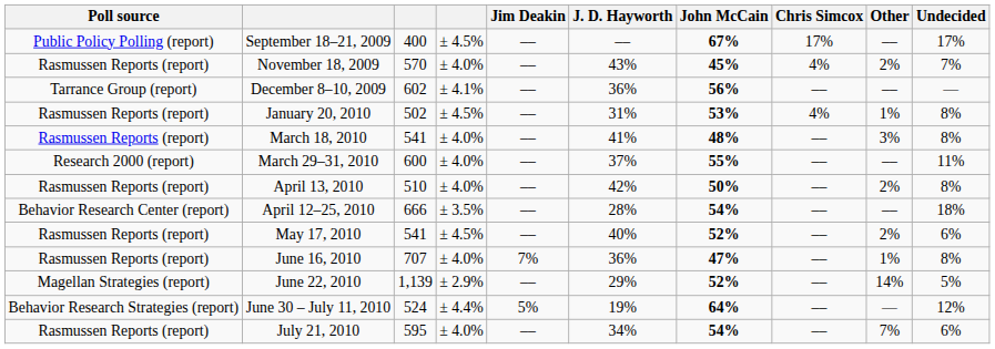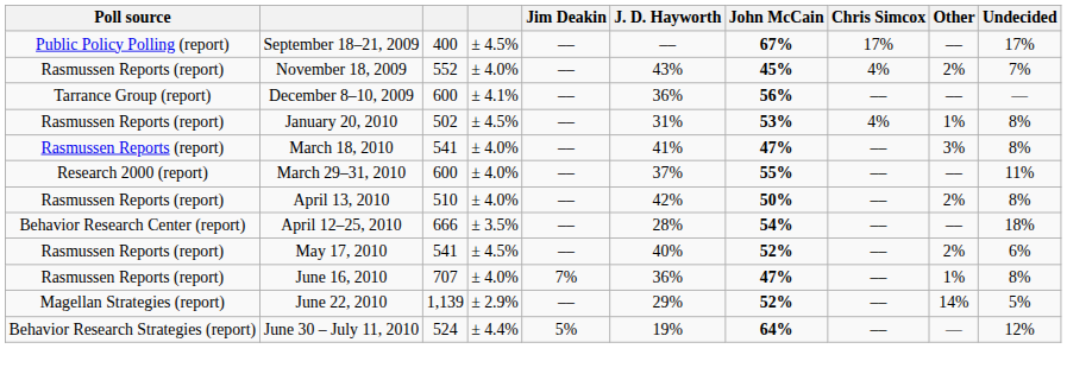November 18, 2009 | column 3: 570 -> 552
December 8–10, 2009 | column 3: 602 -> 600
March 18, 2010 | John McCain: 48% -> 47%
- row: Rasmussen Reports (report) | July 21, 2010 | 595 | ± 4.0% | –– | 34% | 54% | –– | 7% | 6%
